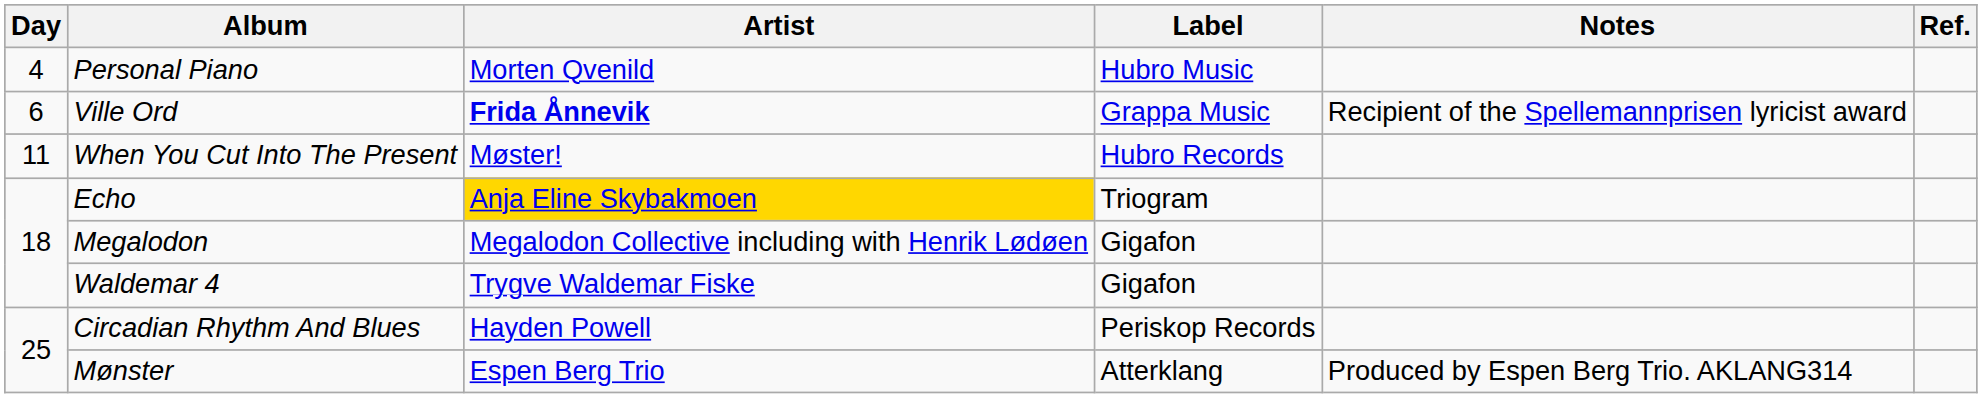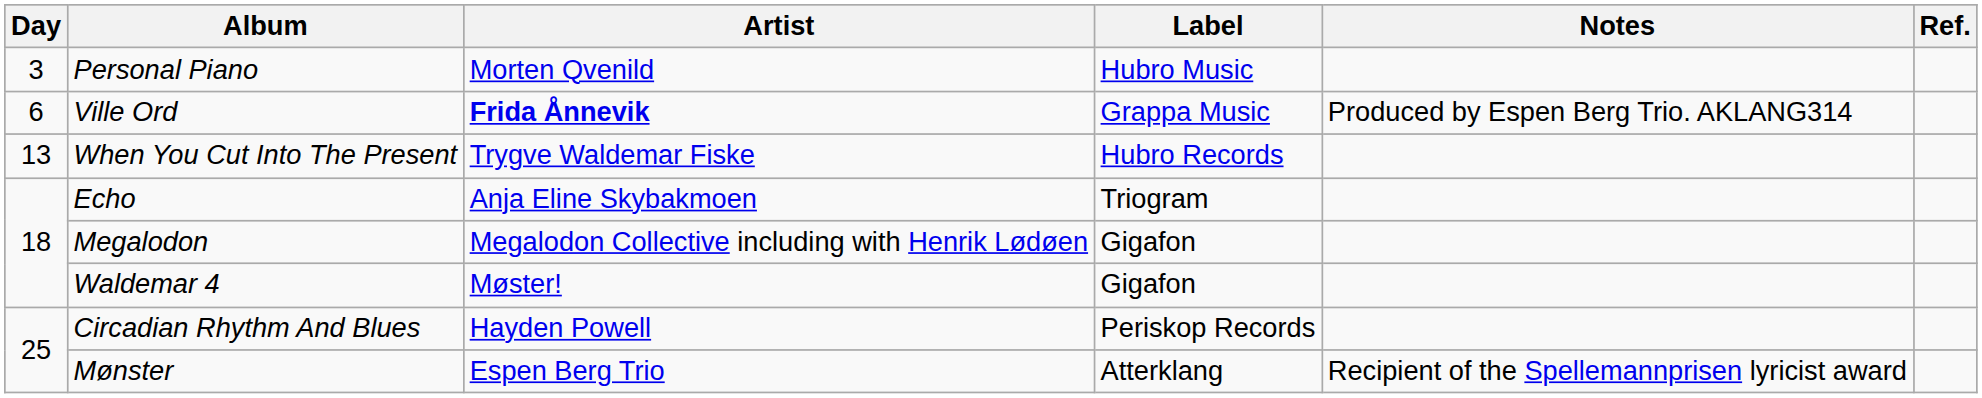Personal Piano | Day: 4 -> 3
Ville Ord | Notes: Recipient of the Spellemannprisen lyricist award -> Produced by Espen Berg Trio. AKLANG314
When You Cut Into The Present | Day: 11 -> 13
When You Cut Into The Present | Artist: Møster! -> Trygve Waldemar Fiske
Echo | Artist: gold background -> no background
Waldemar 4 | Artist: Trygve Waldemar Fiske -> Møster!
Mønster | Notes: Produced by Espen Berg Trio. AKLANG314 -> Recipient of the Spellemannprisen lyricist award
